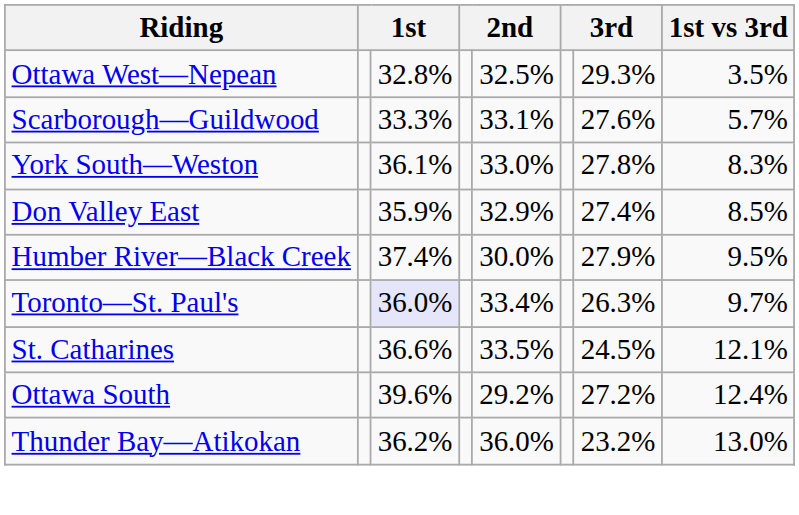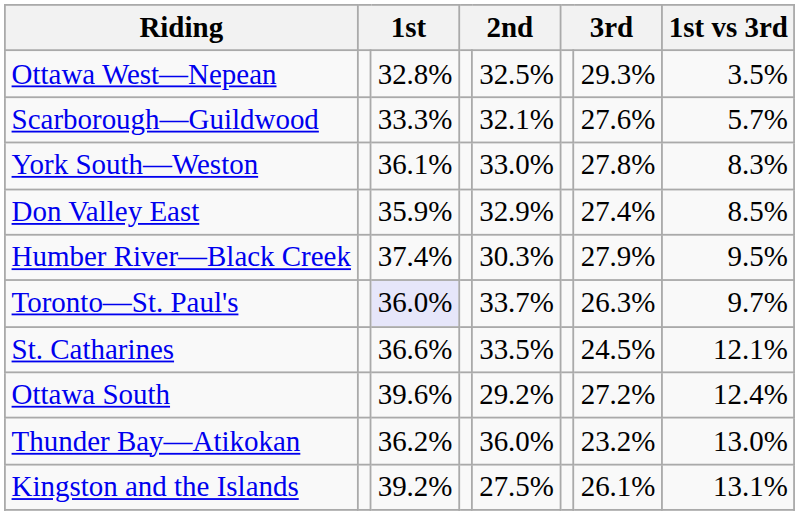Scarborough—Guildwood | column 5: 33.1% -> 32.1%
Humber River—Black Creek | column 5: 30.0% -> 30.3%
Toronto—St. Paul's | column 5: 33.4% -> 33.7%
+ row: Kingston and the Islands | 39.2% | 27.5% | 26.1% | 13.1%
